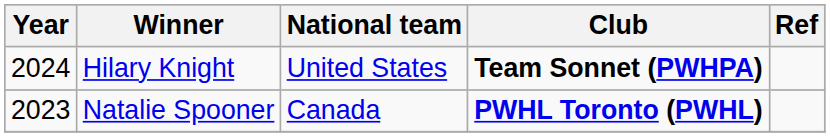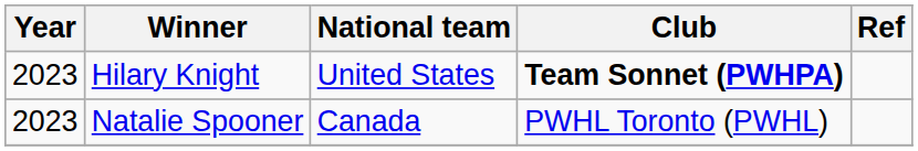Hilary Knight | Year: 2024 -> 2023
Natalie Spooner | Club: bold -> normal
